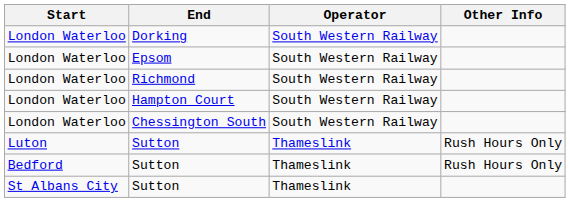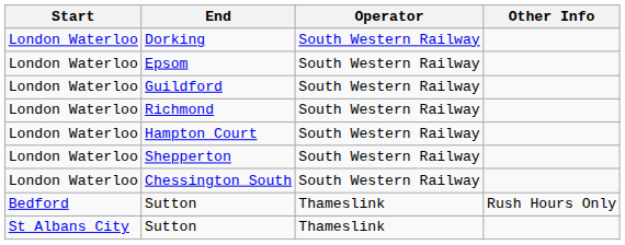+ row: London Waterloo | Guildford | South Western Railway
+ row: London Waterloo | Shepperton | South Western Railway
- row: Luton | Sutton | Thameslink | Rush Hours Only
